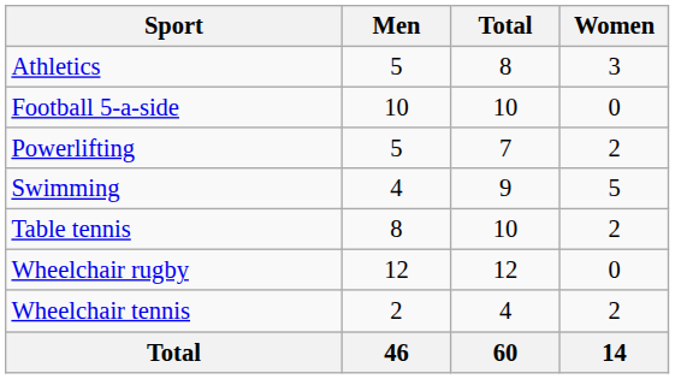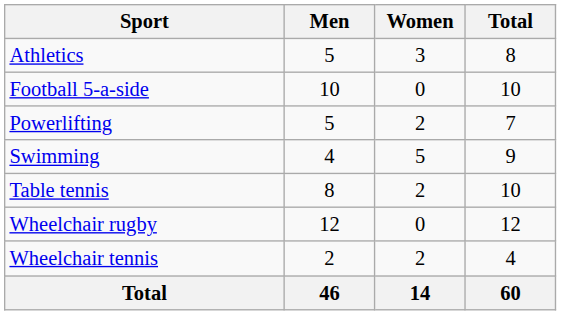columns swapped: Women <-> Total
